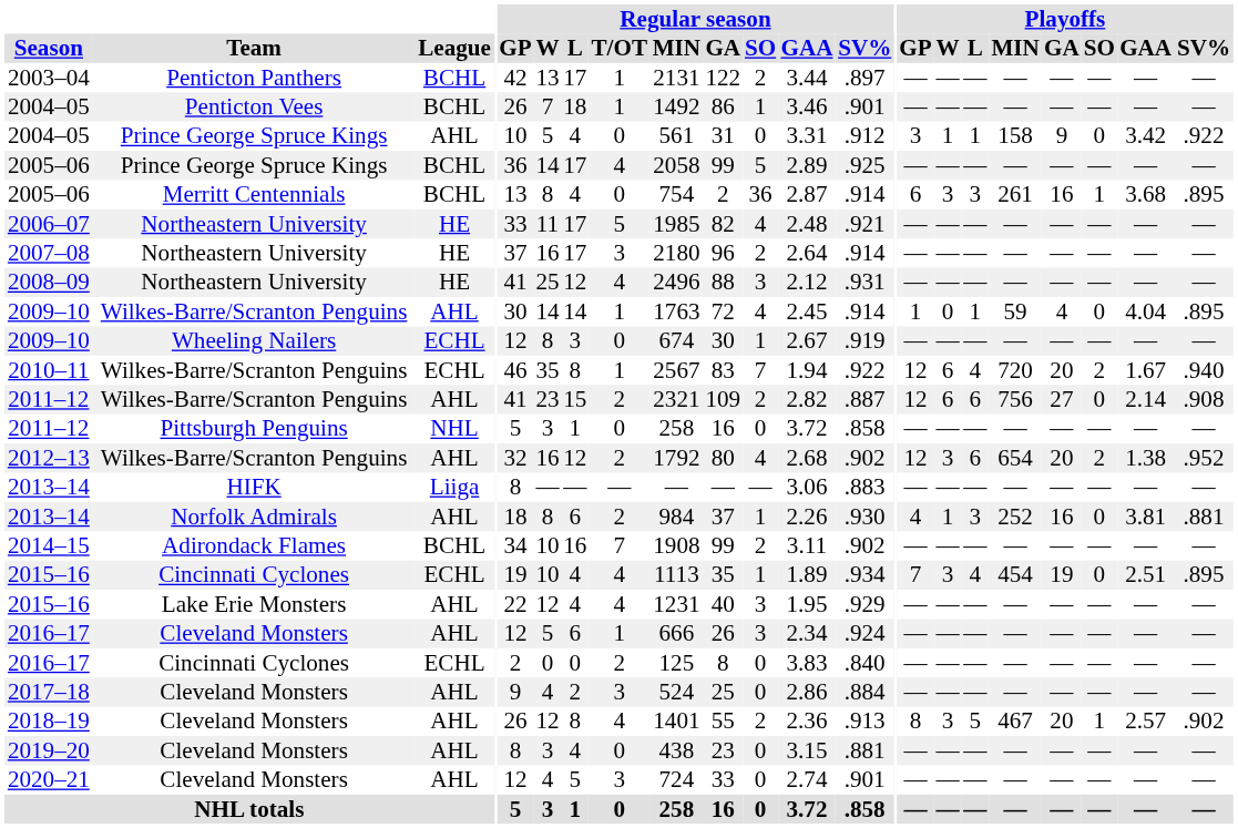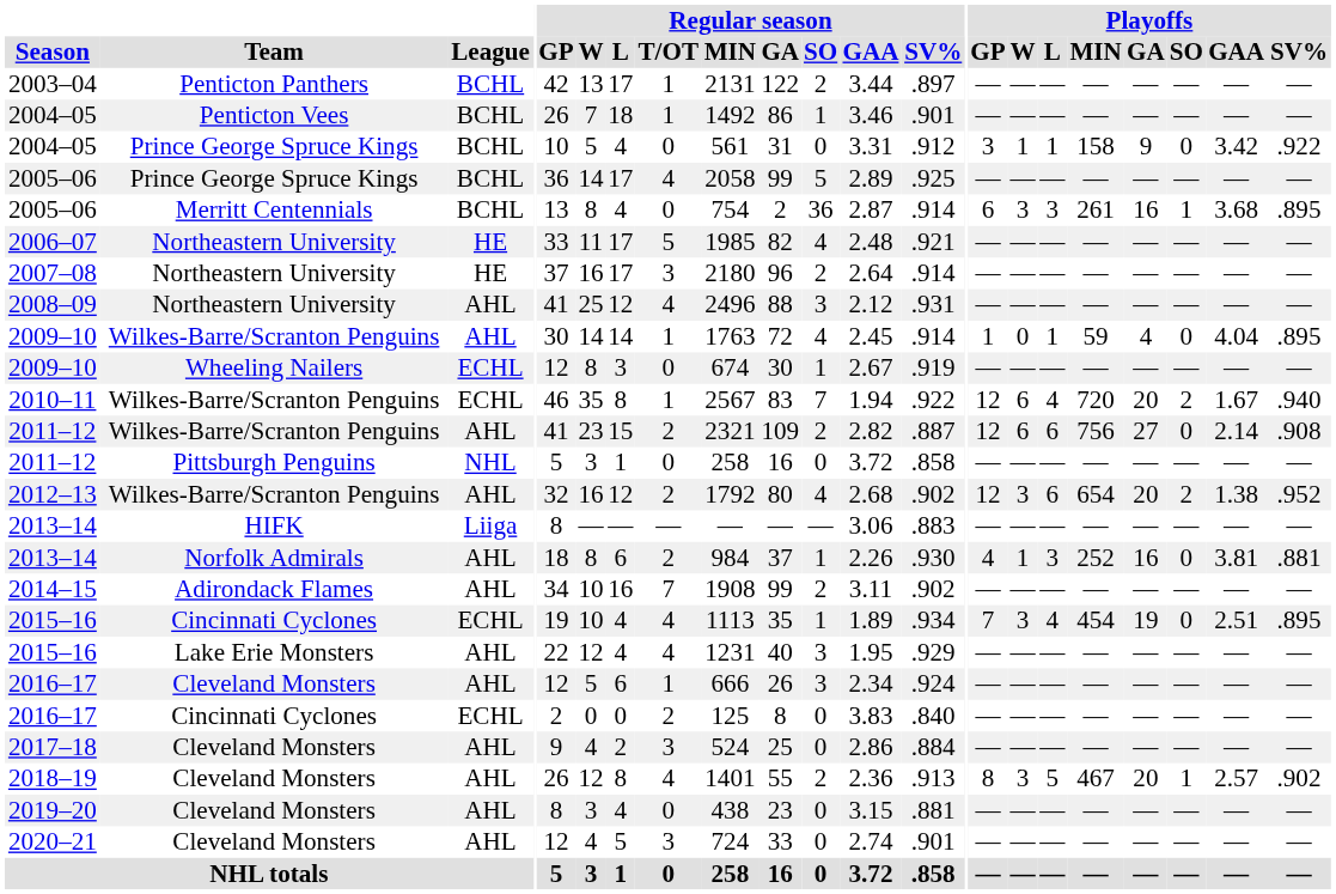2004–05 / Prince George Spruce Kings | League: AHL -> BCHL
2008–09 | League: HE -> AHL
2014–15 | League: BCHL -> AHL
